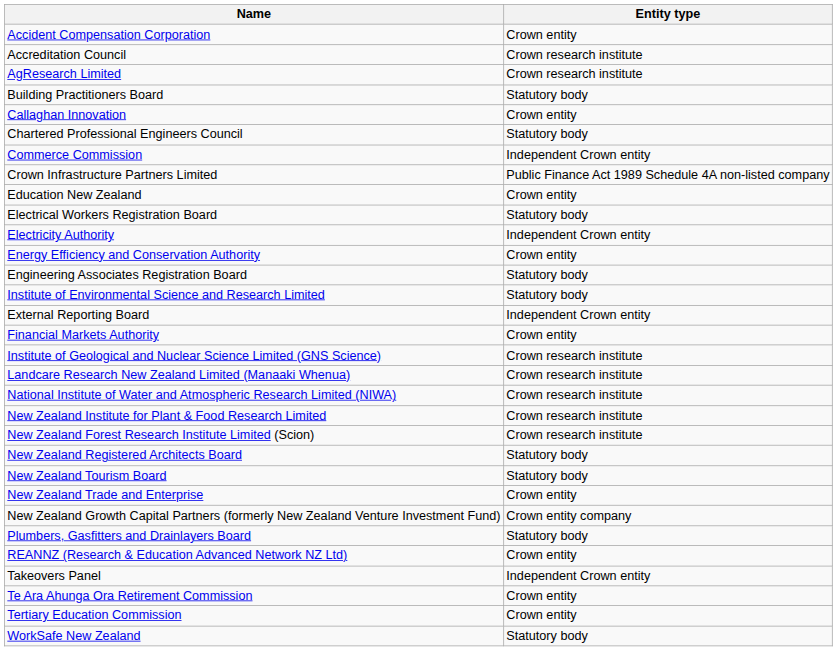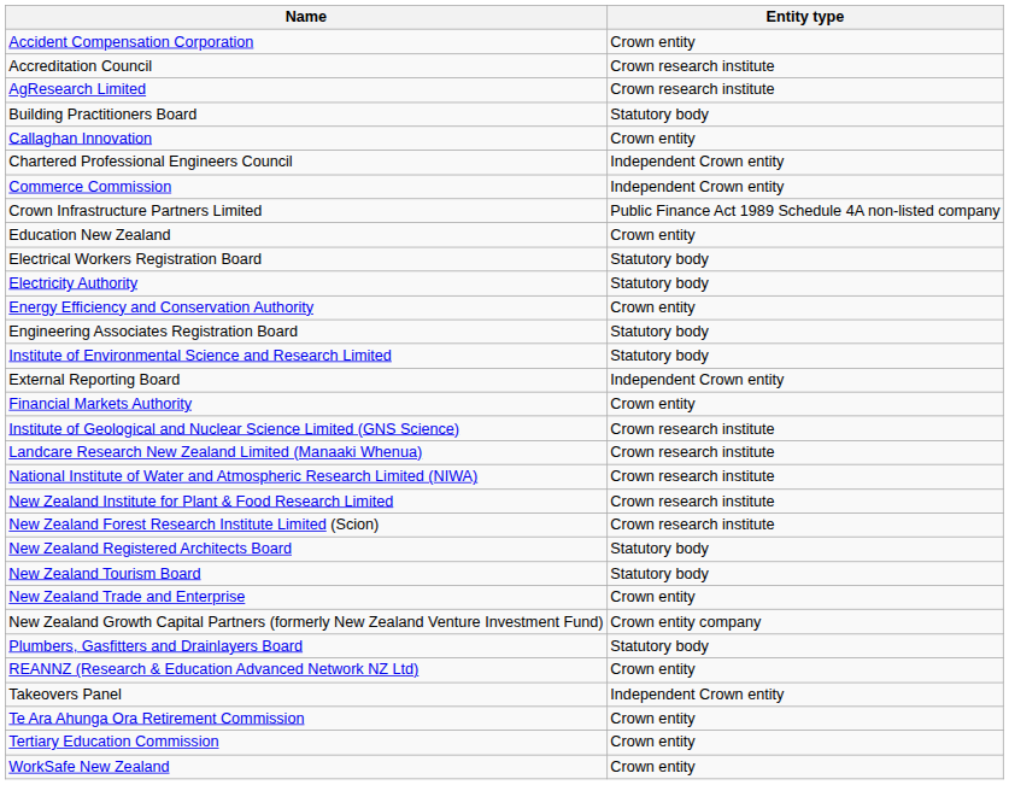Chartered Professional Engineers Council | Entity type: Statutory body -> Independent Crown entity
Electricity Authority | Entity type: Independent Crown entity -> Statutory body
WorkSafe New Zealand | Entity type: Statutory body -> Crown entity
